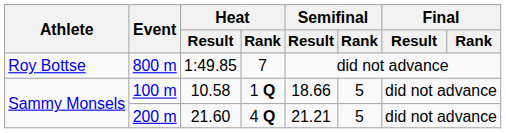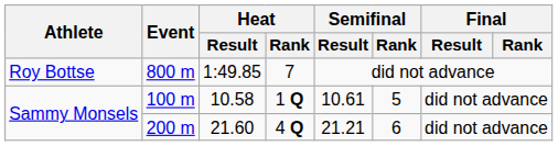100 m | Semifinal / Result: 18.66 -> 10.61
200 m | Semifinal / Rank: 5 -> 6
